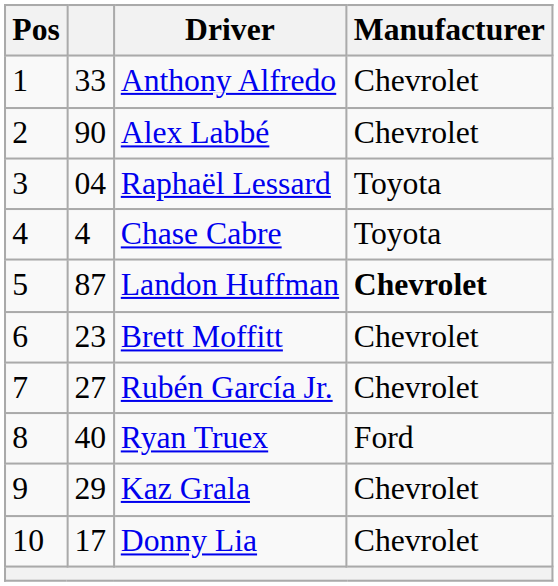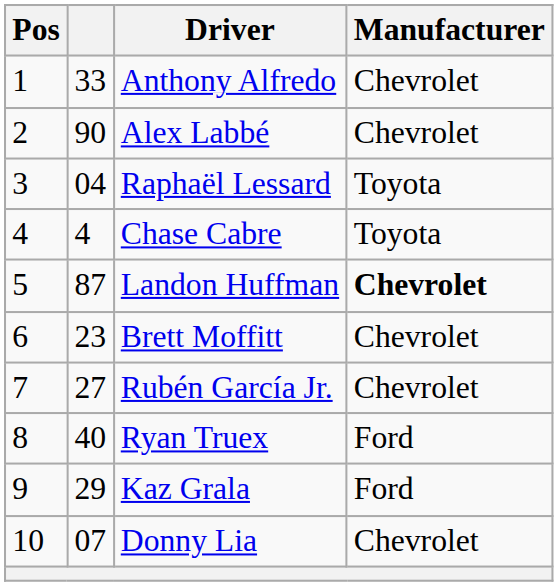Kaz Grala | Manufacturer: Chevrolet -> Ford
Donny Lia | column 2: 17 -> 07
